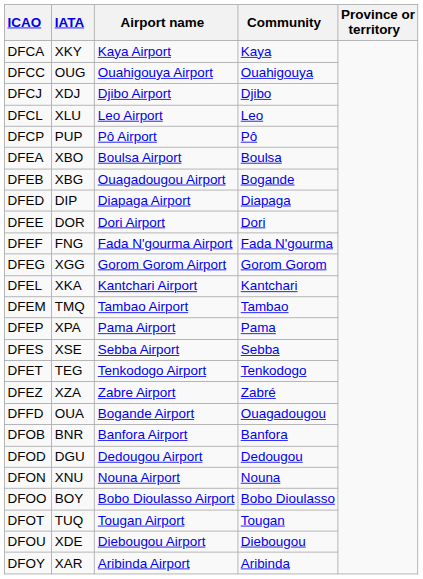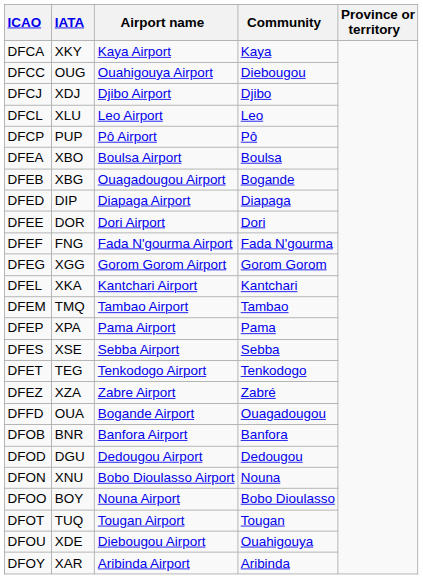DFCC | Community: Ouahigouya -> Diebougou
DFON | Airport name: Nouna Airport -> Bobo Dioulasso Airport
DFOO | Airport name: Bobo Dioulasso Airport -> Nouna Airport
DFOU | Community: Diebougou -> Ouahigouya
